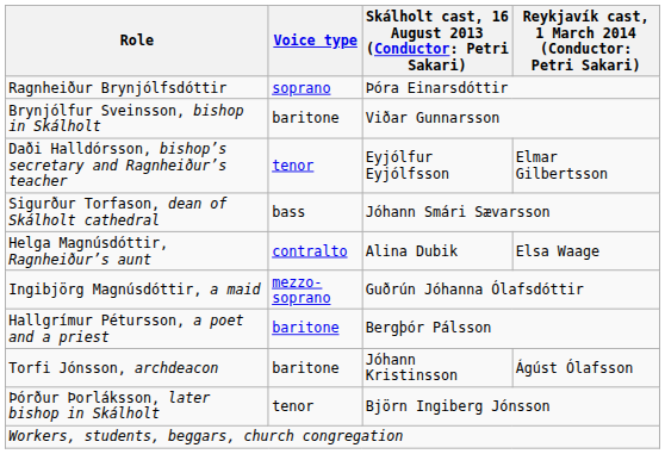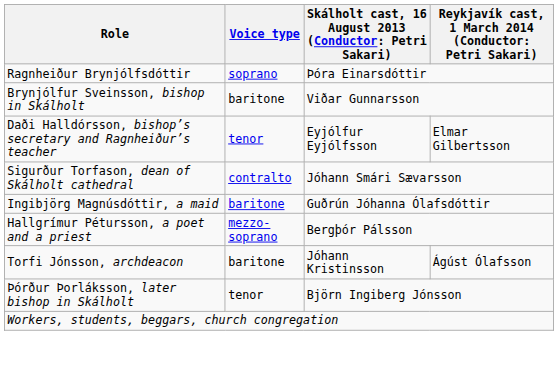Sigurður Torfason, dean of Skálholt cathedral | Voice type: bass -> contralto
- row: Helga Magnúsdóttir, Ragnheiður’s aunt | contralto | Alina Dubik | Elsa Waage
Ingibjörg Magnúsdóttir, a maid | Voice type: mezzo-soprano -> baritone
Hallgrímur Pétursson, a poet and a priest | Voice type: baritone -> mezzo-soprano
